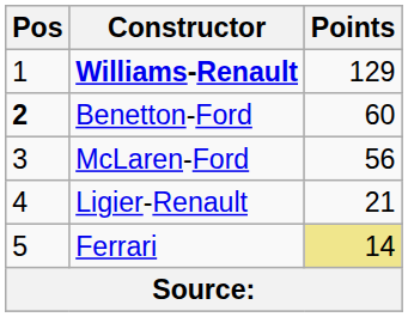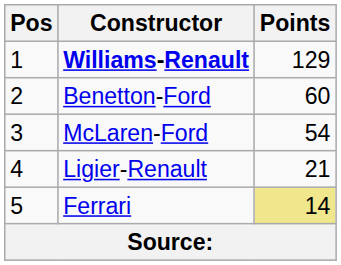Benetton-Ford | Pos: bold -> normal
McLaren-Ford | Points: 56 -> 54
